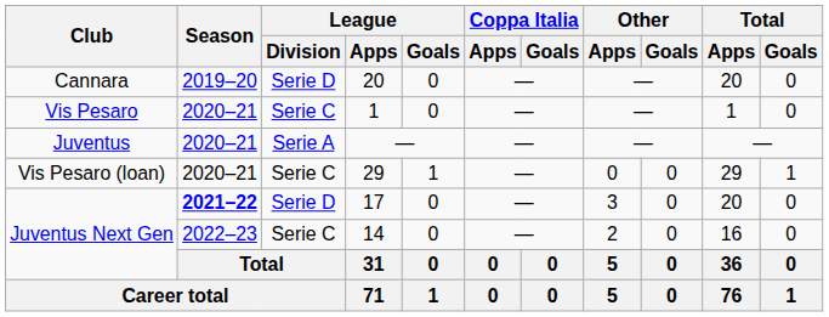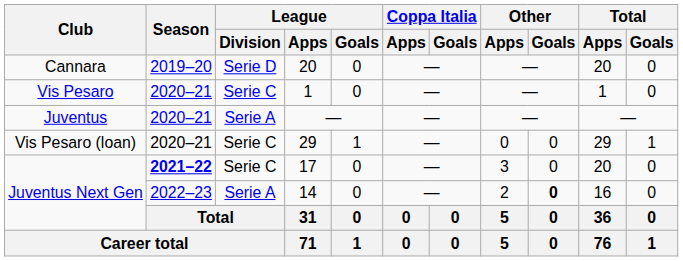17 | League / Division: Serie D -> Serie C
14 | League / Division: Serie C -> Serie A
14 | Other / Goals: normal -> bold
